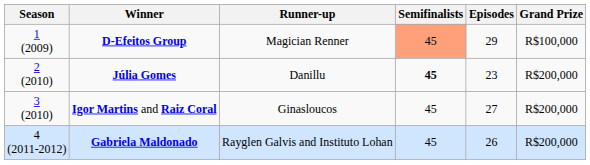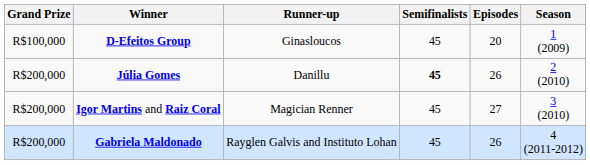columns swapped: Season <-> Grand Prize
D-Efeitos Group | Runner-up: Magician Renner -> Ginasloucos
D-Efeitos Group | Semifinalists: lightsalmon background -> no background
D-Efeitos Group | Episodes: 29 -> 20
Júlia Gomes | Episodes: 23 -> 26
Igor Martins and Raiz Coral | Runner-up: Ginasloucos -> Magician Renner
